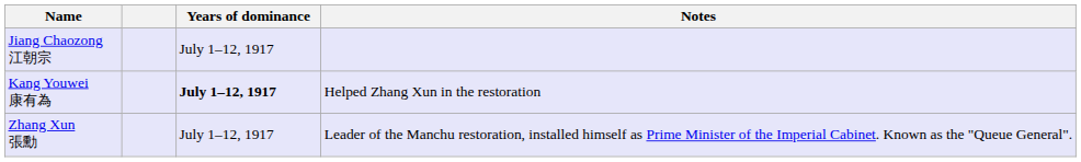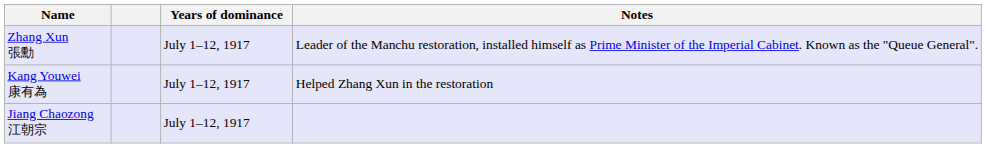rows swapped: Zhang Xun 張勳 <-> Jiang Chaozong 江朝宗
Kang Youwei 康有為 | Years of dominance: bold -> normal
